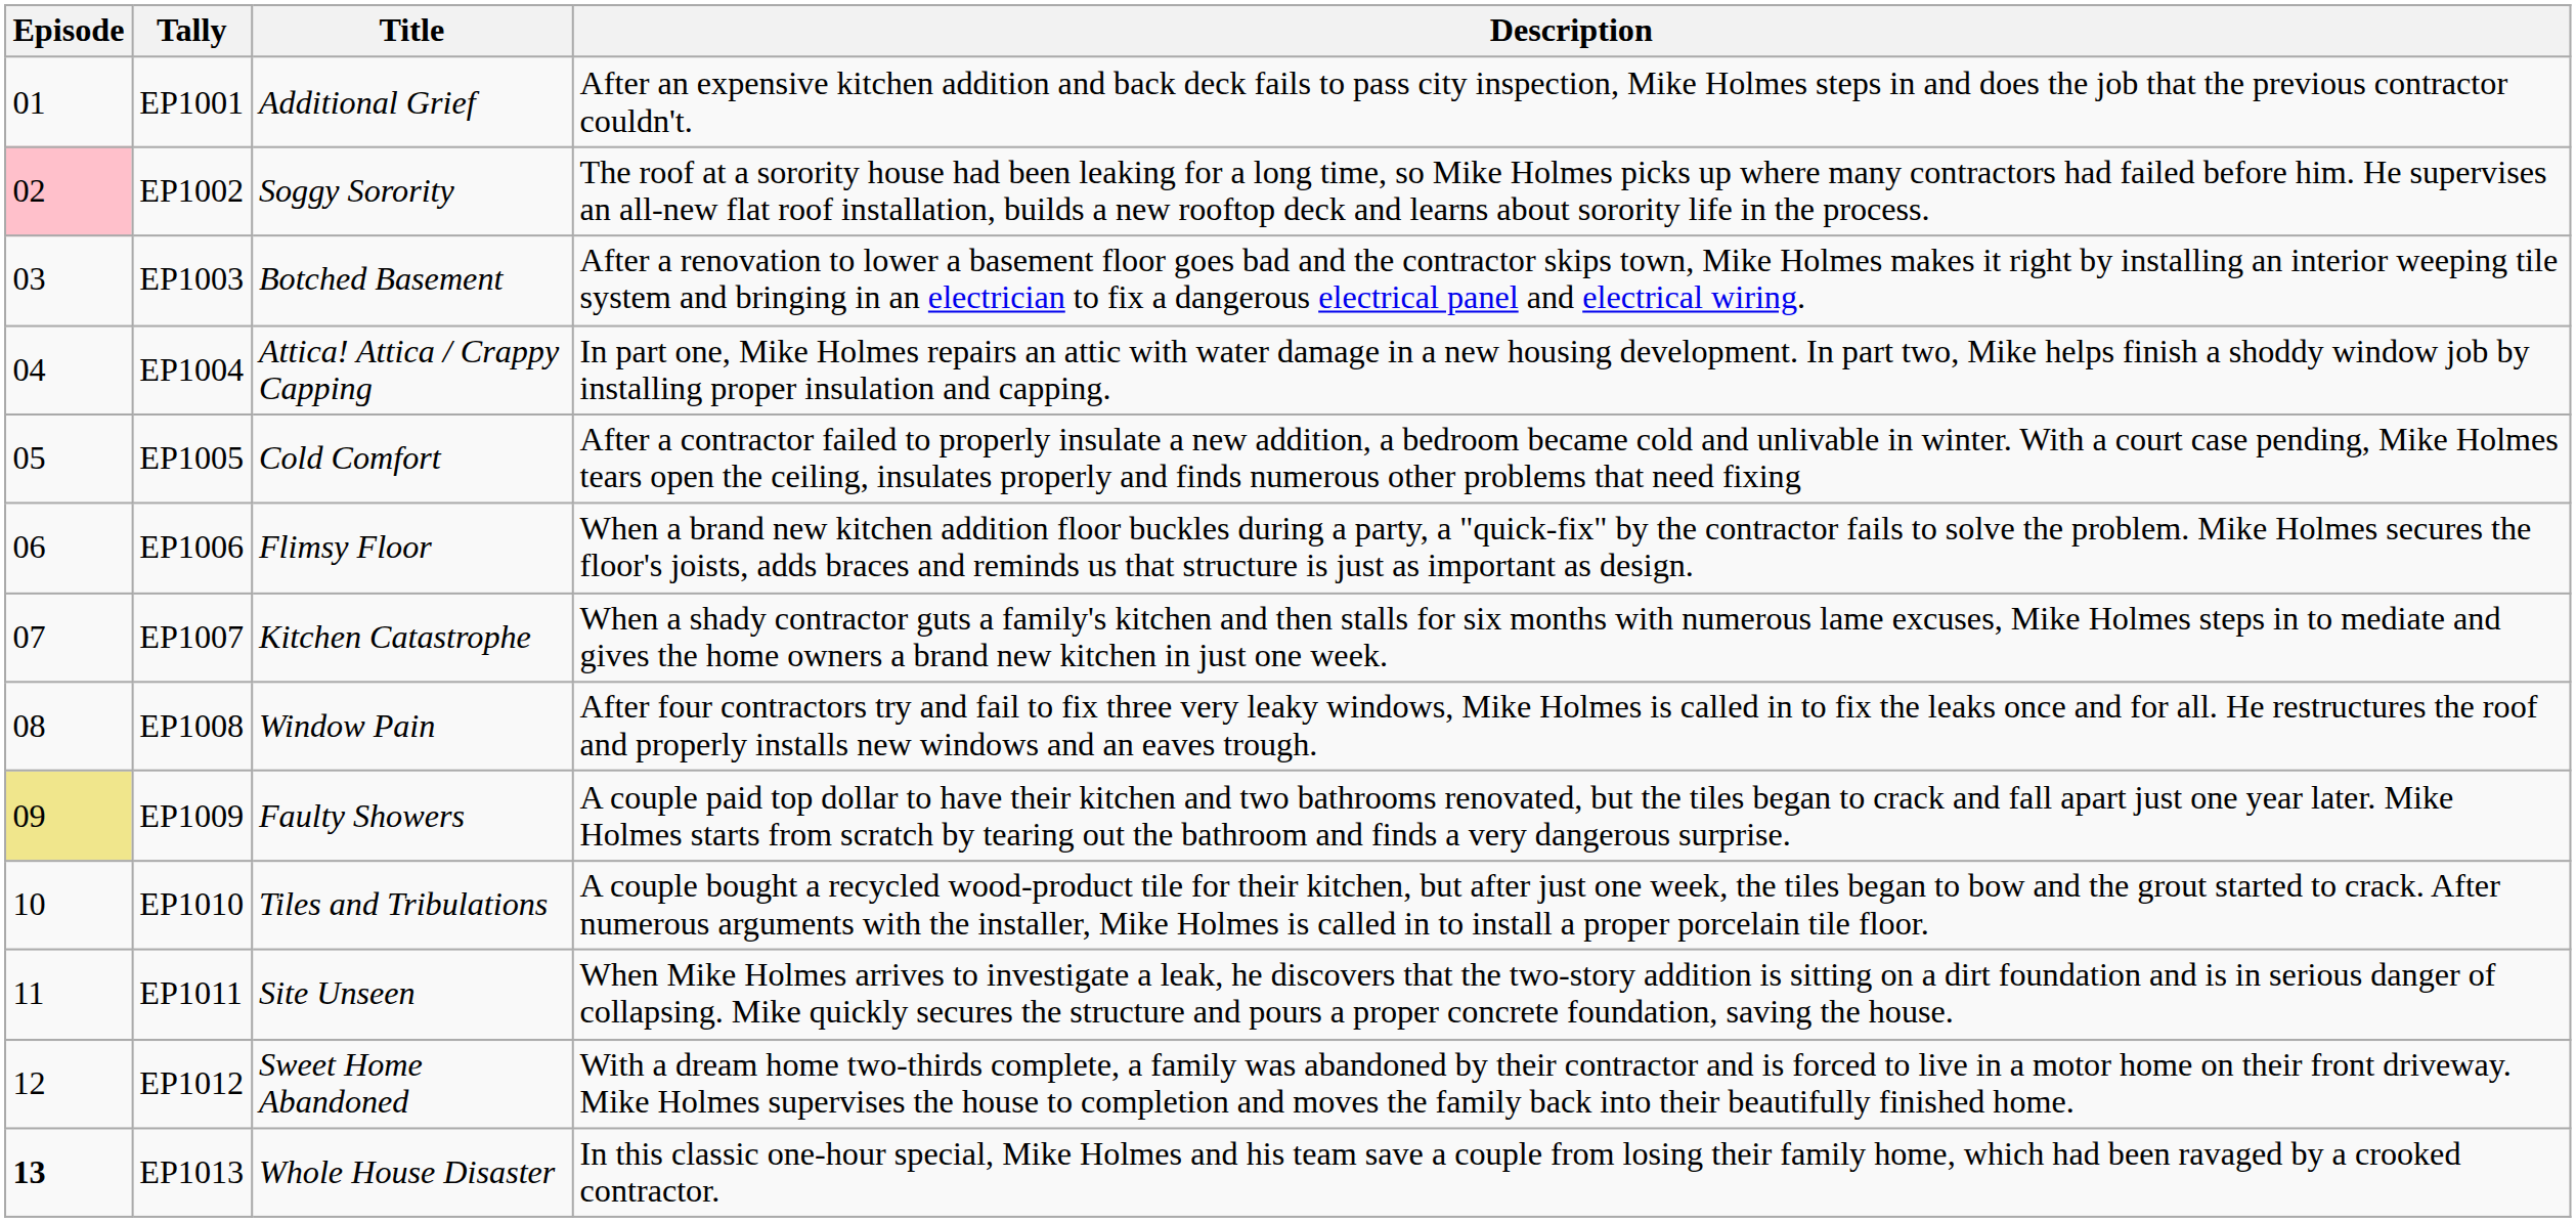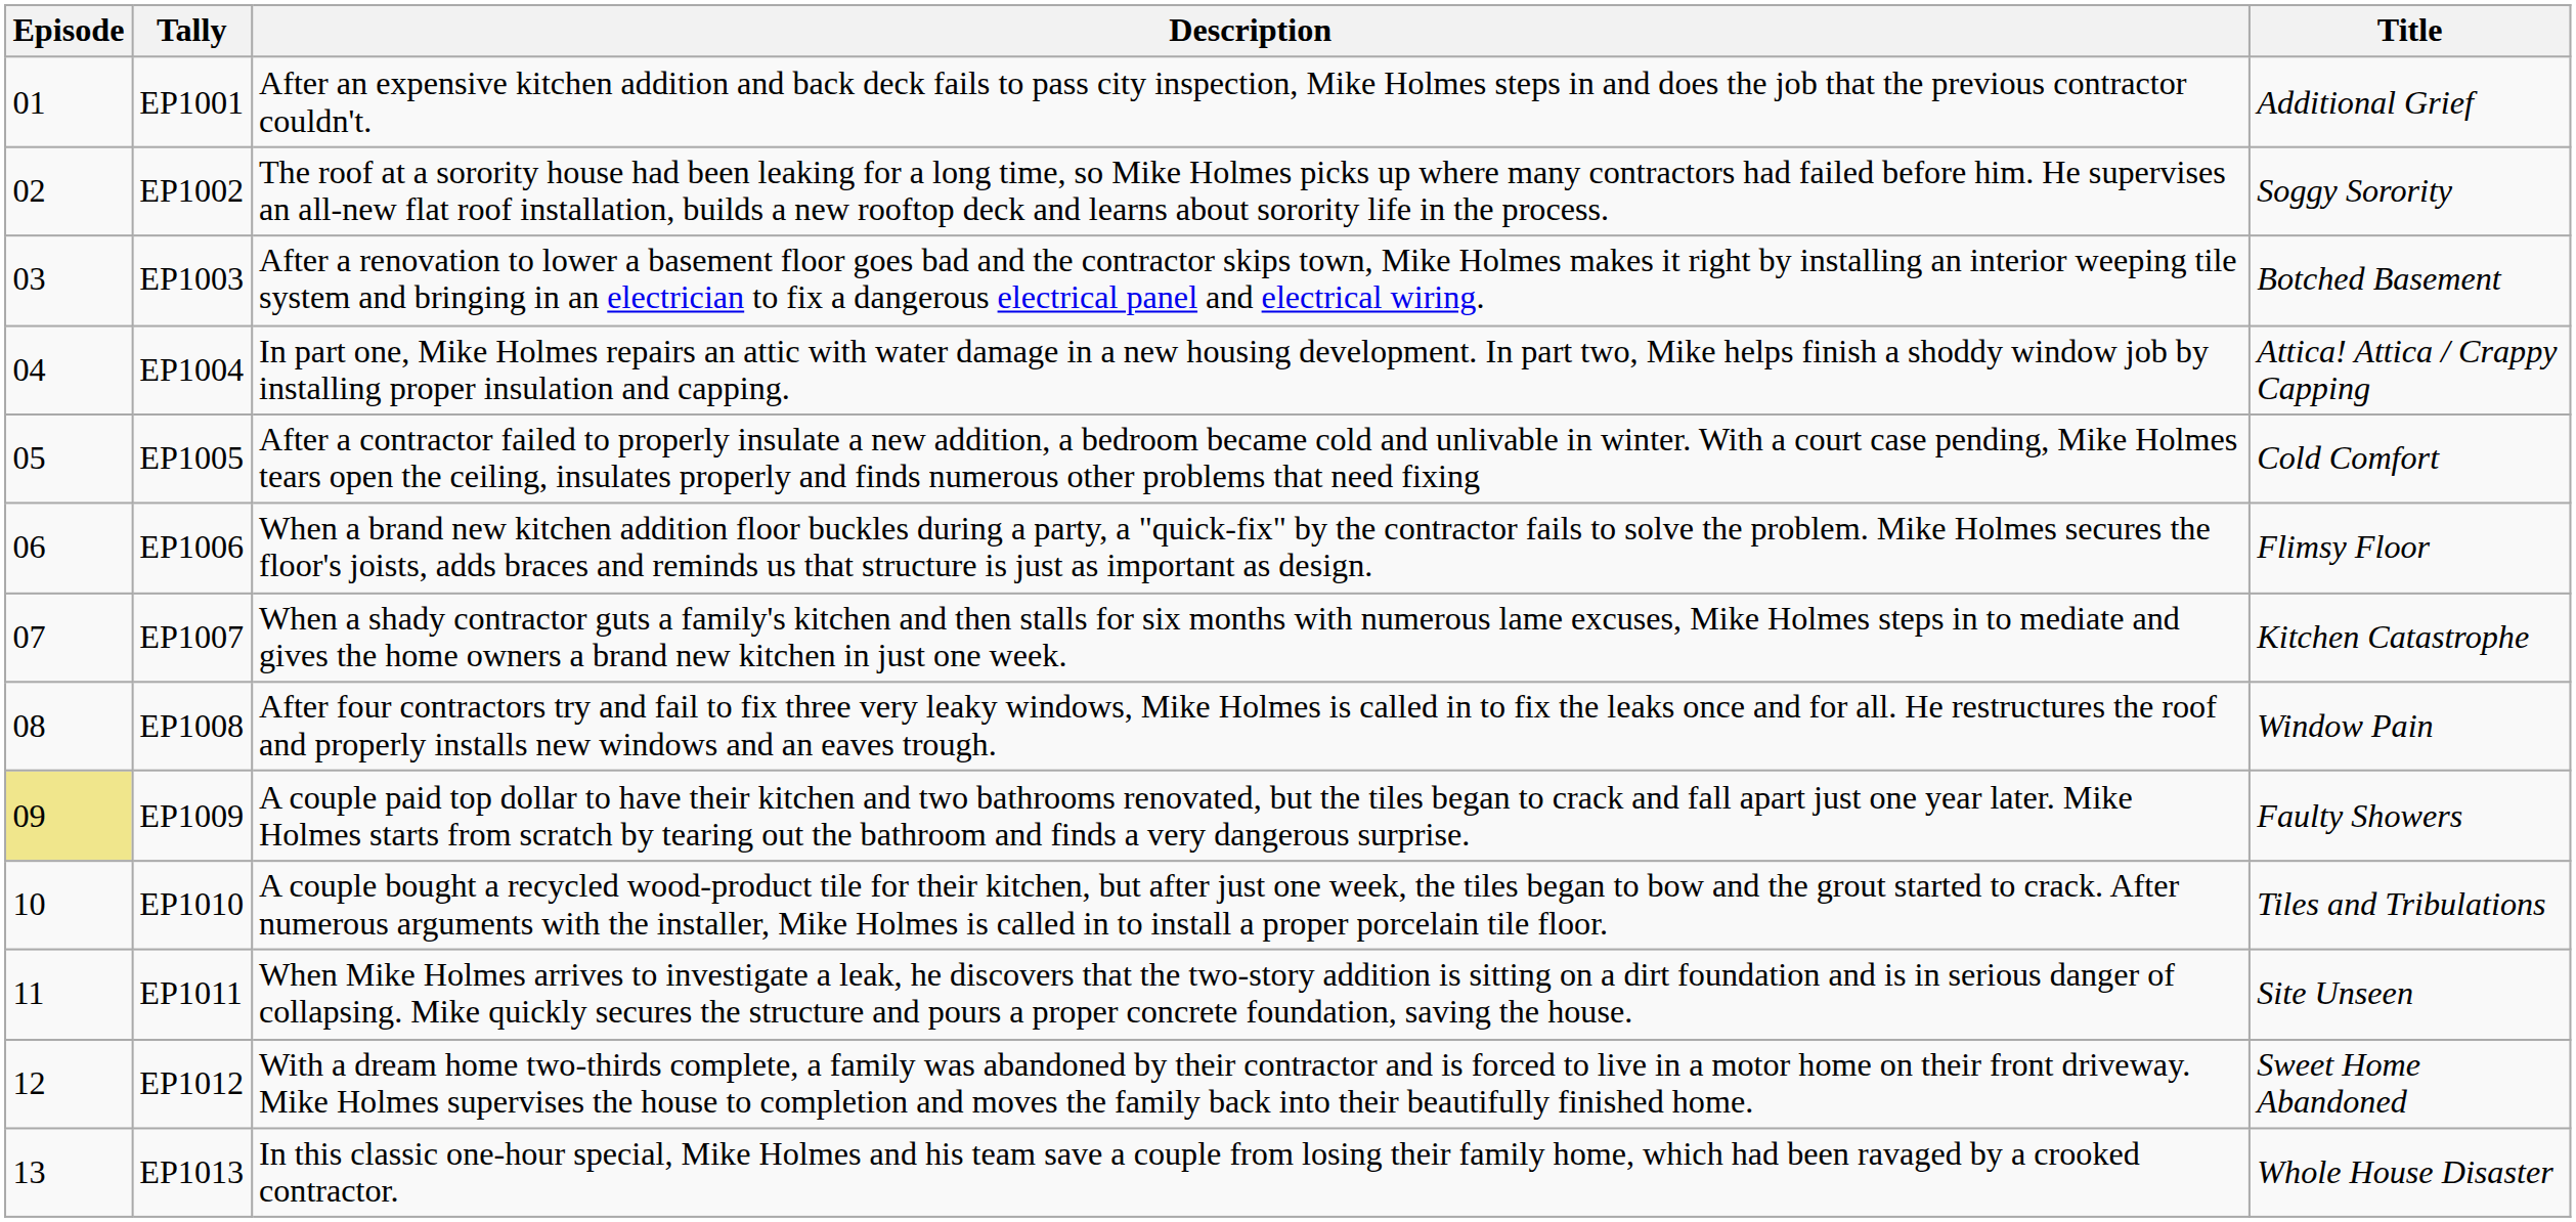columns swapped: Title <-> Description
EP1002 | Episode: pink background -> no background
EP1013 | Episode: bold -> normal
